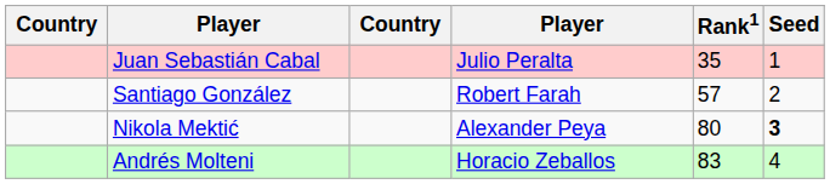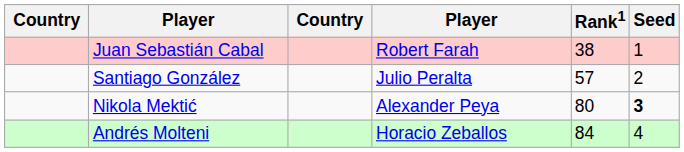Juan Sebastián Cabal | column 4: Julio Peralta -> Robert Farah
Juan Sebastián Cabal | Rank1: 35 -> 38
Santiago González | column 4: Robert Farah -> Julio Peralta
Andrés Molteni | Rank1: 83 -> 84
